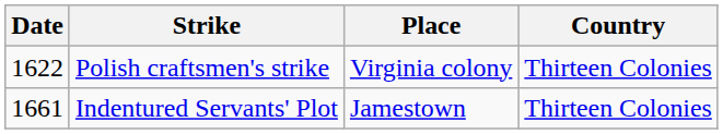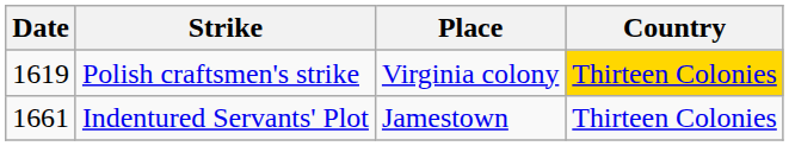Polish craftsmen's strike | Date: 1622 -> 1619
Polish craftsmen's strike | Country: no background -> gold background
